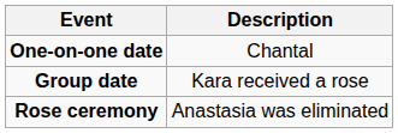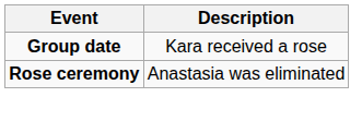- row: One-on-one date | Chantal
